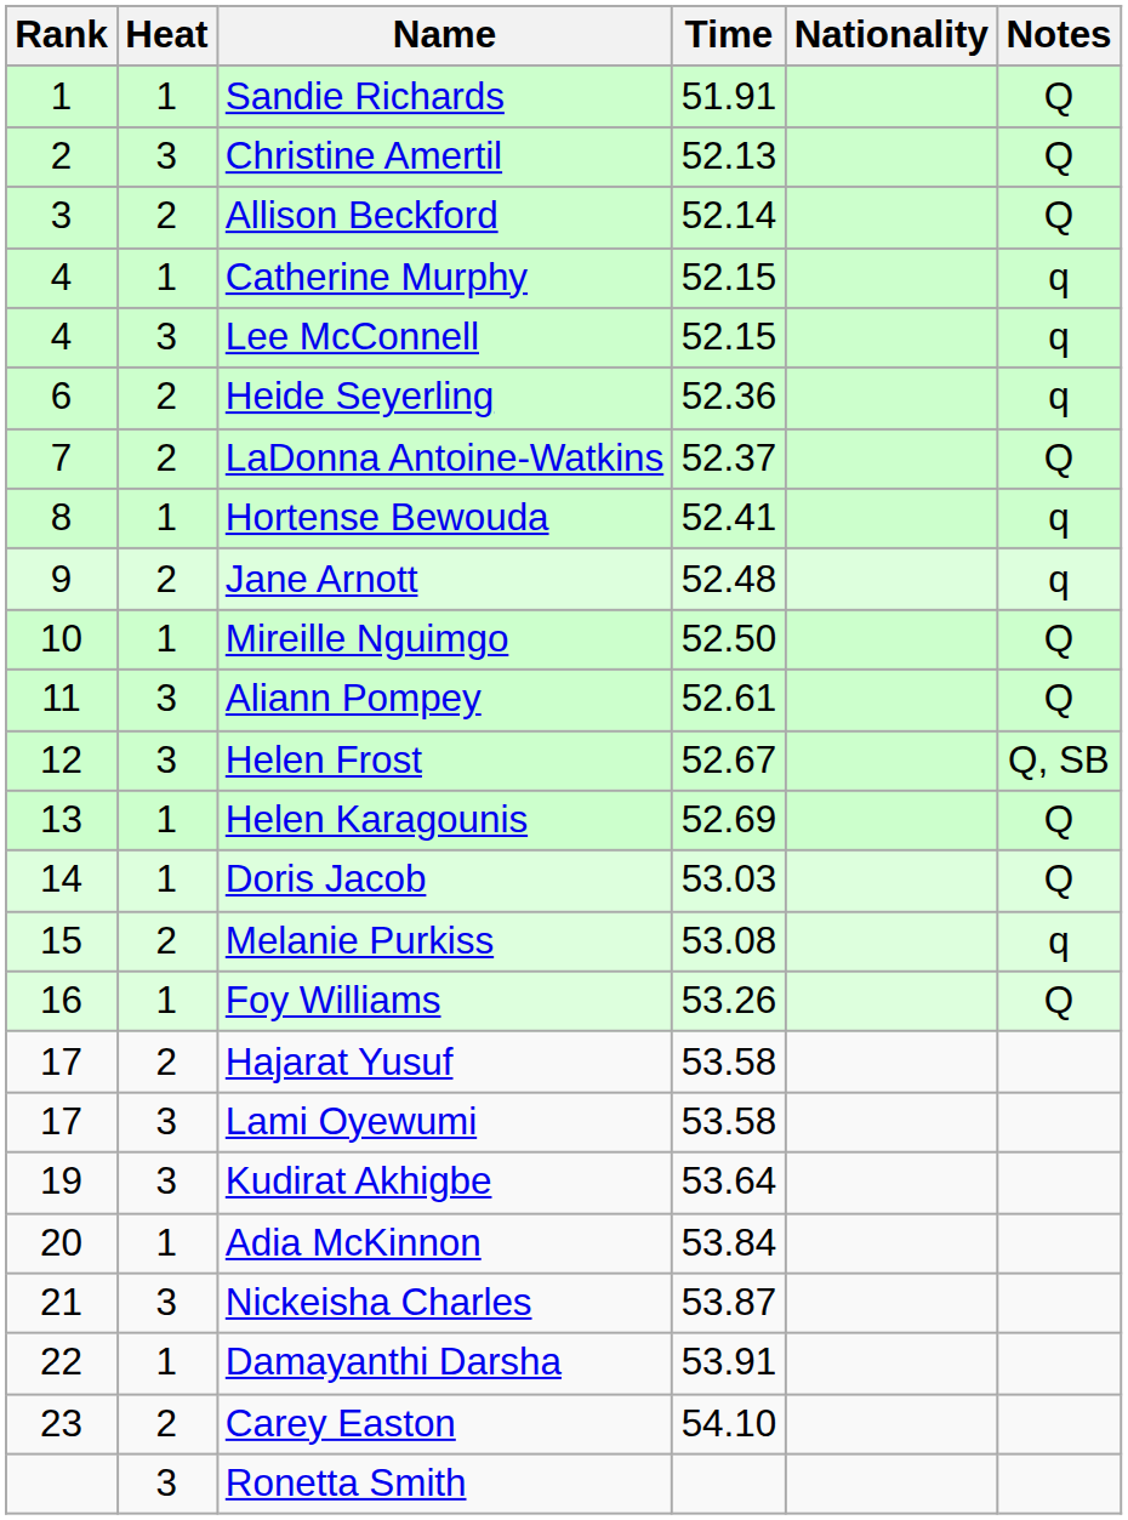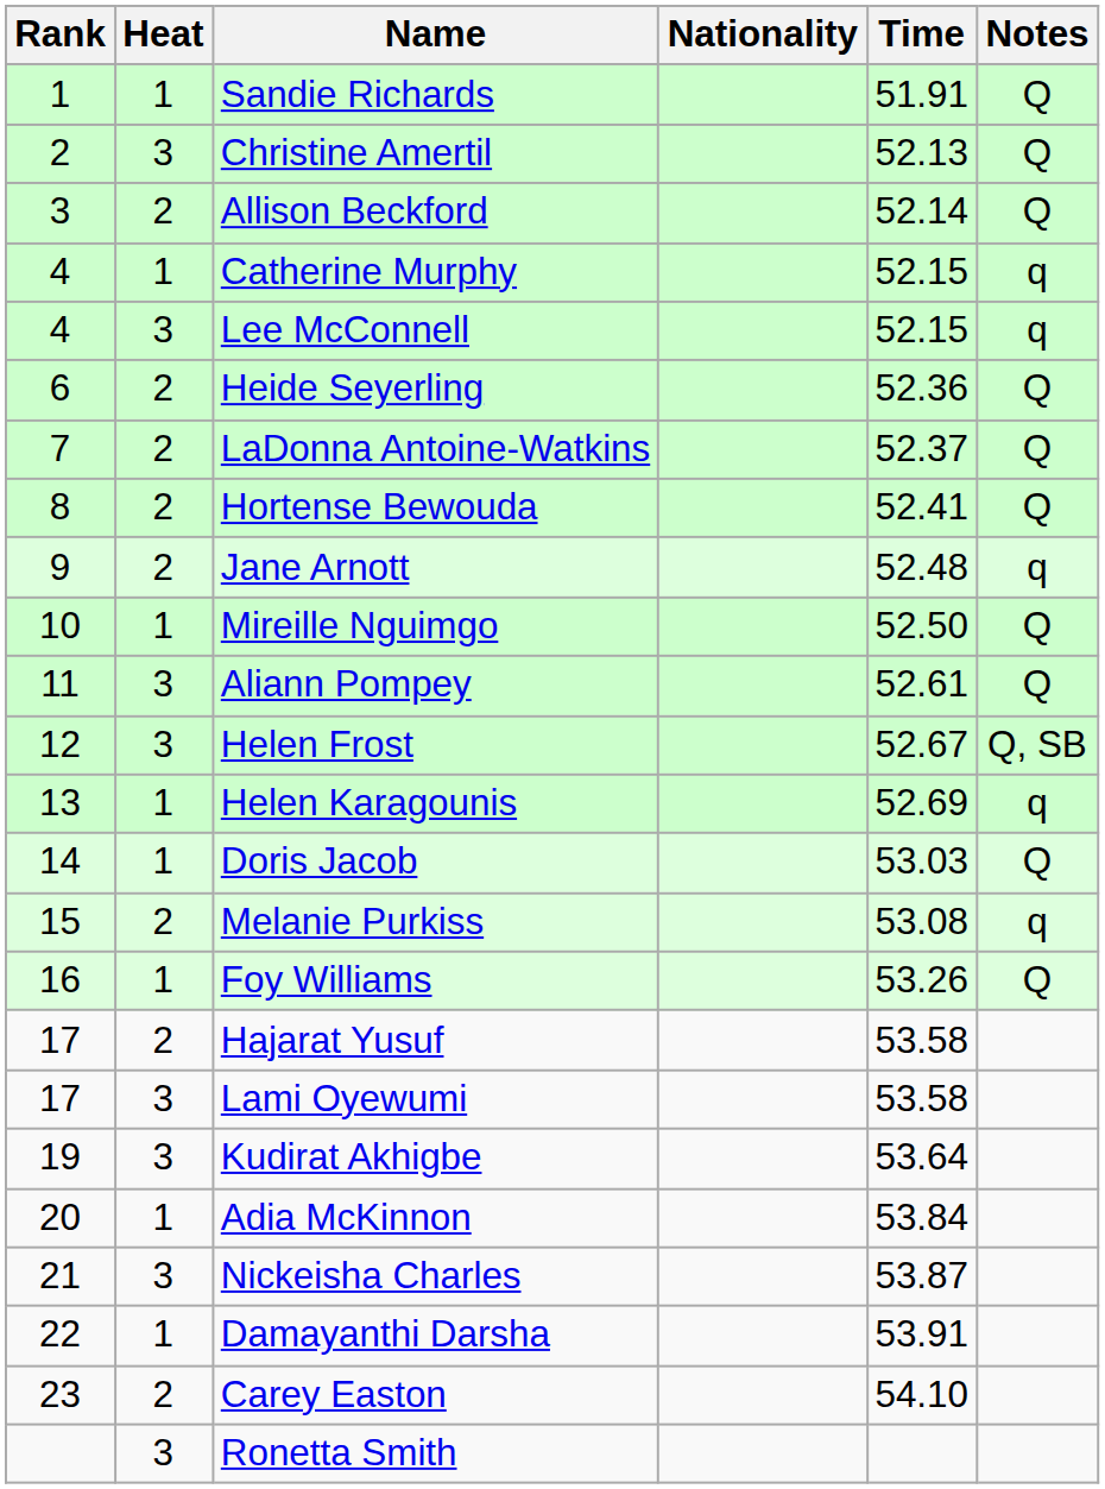columns swapped: Nationality <-> Time
Heide Seyerling | Notes: q -> Q
Hortense Bewouda | Heat: 1 -> 2
Hortense Bewouda | Notes: q -> Q
Helen Karagounis | Notes: Q -> q
